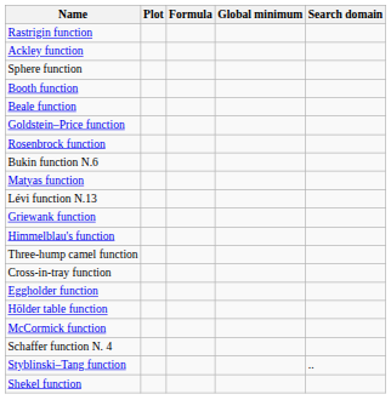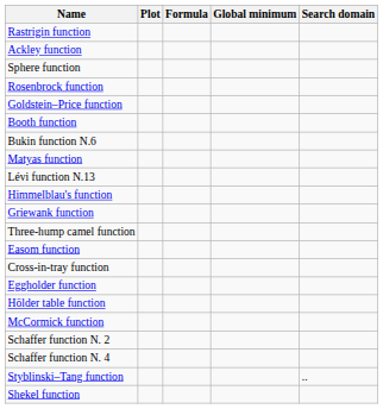rows swapped: Rosenbrock function <-> Booth function
- row: Beale function
rows swapped: Griewank function <-> Himmelblau's function
+ row: Easom function
+ row: Schaffer function N. 2
